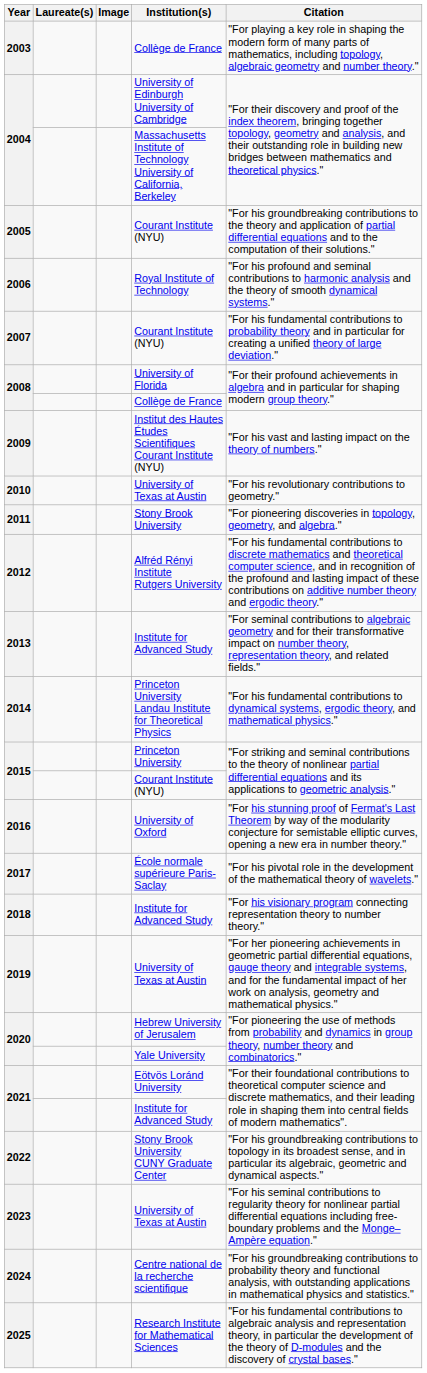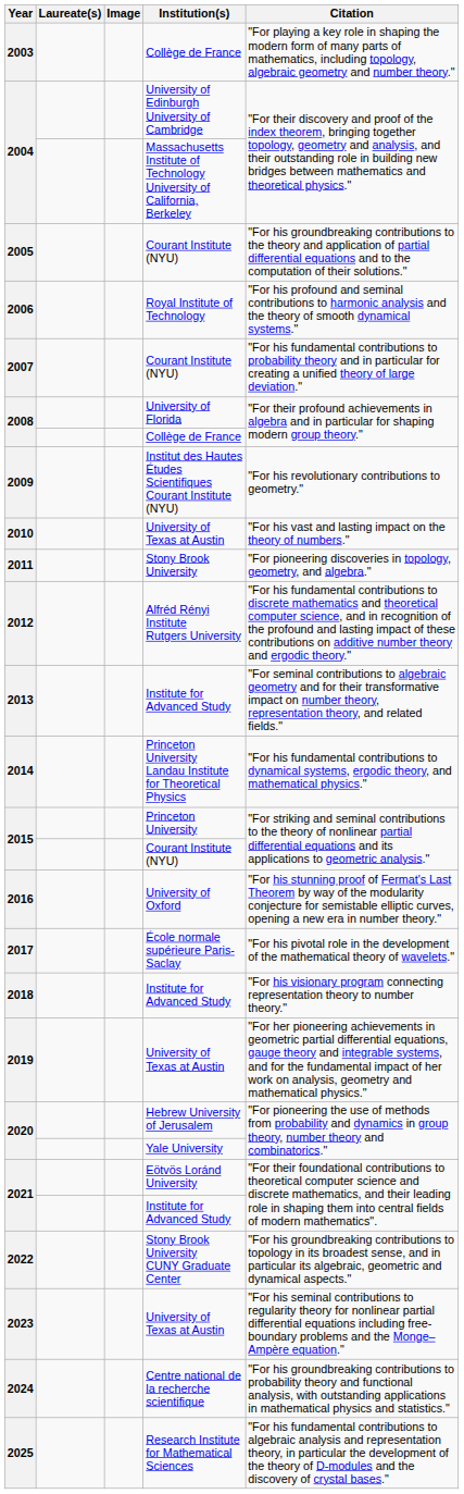2009 | Citation: "For his vast and lasting impact on the theory of numbers." -> "For his revolutionary contributions to geometry."
2010 | Citation: "For his revolutionary contributions to geometry." -> "For his vast and lasting impact on the theory of numbers."
